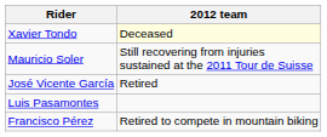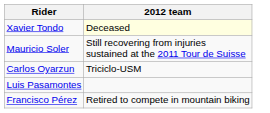- row: José Vicente García | Retired
+ row: Carlos Oyarzun | Triciclo-USM
